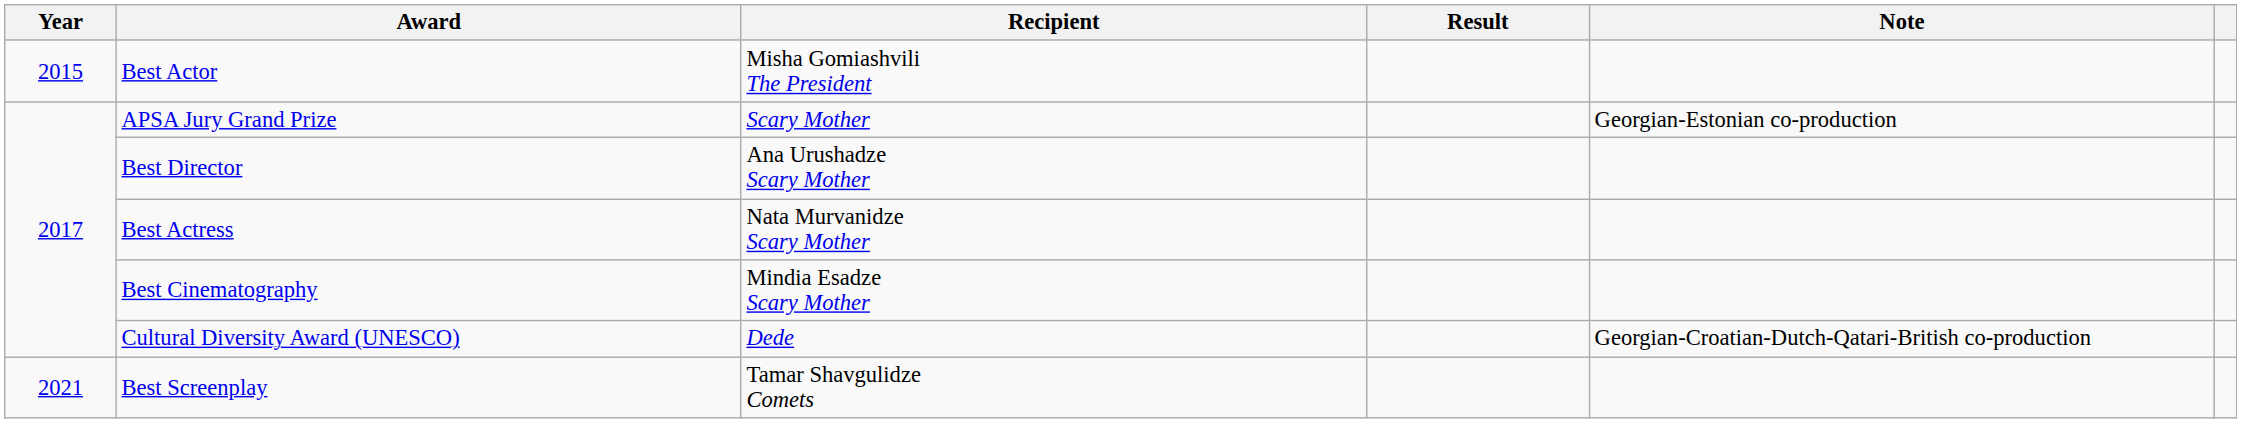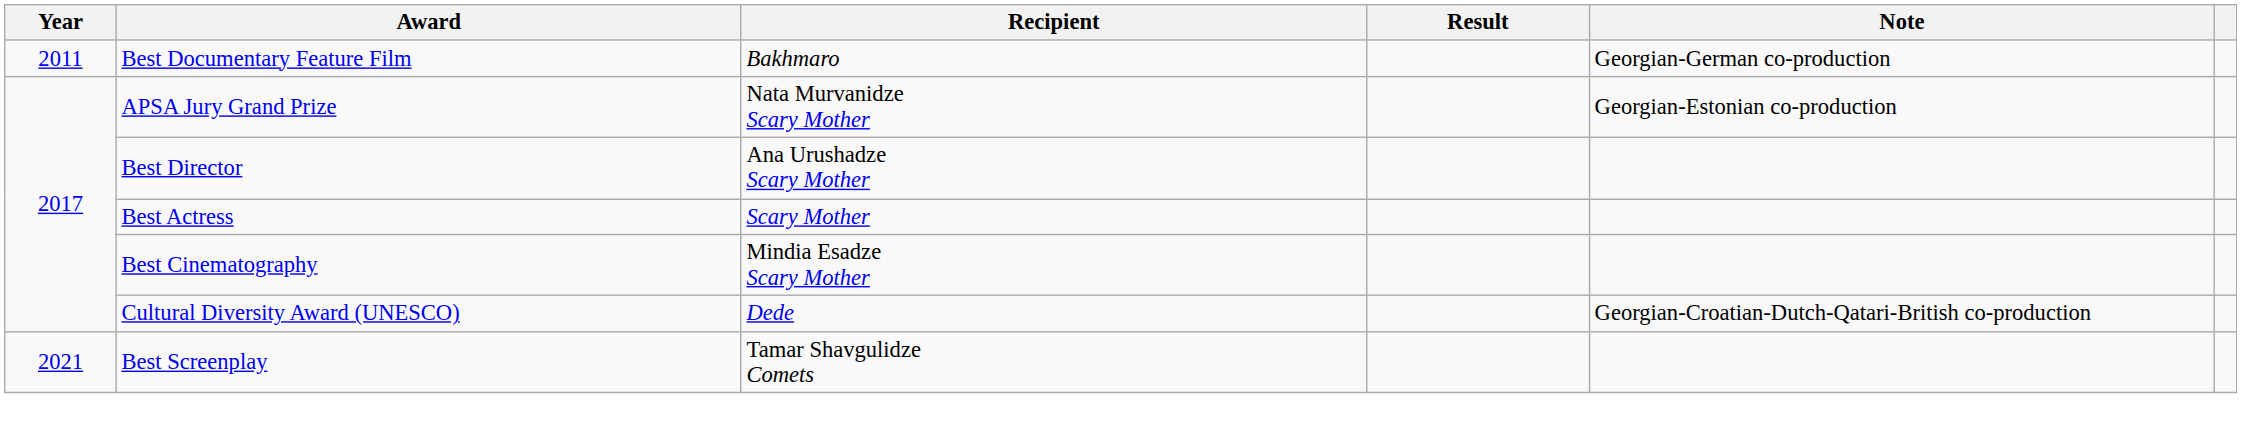+ row: 2011 | Best Documentary Feature Film | Bakhmaro | Georgian-German co-production
- row: 2015 | Best Actor | Misha Gomiashvili The President
APSA Jury Grand Prize | Recipient: Scary Mother -> Nata Murvanidze Scary Mother
Best Actress | Recipient: Nata Murvanidze Scary Mother -> Scary Mother
